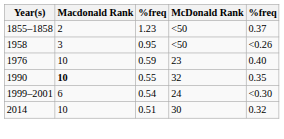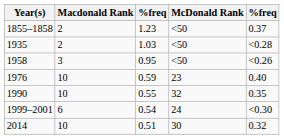+ row: 1935 | 2 | 1.03 | <50 | <0.28
1990 | Macdonald Rank: bold -> normal
